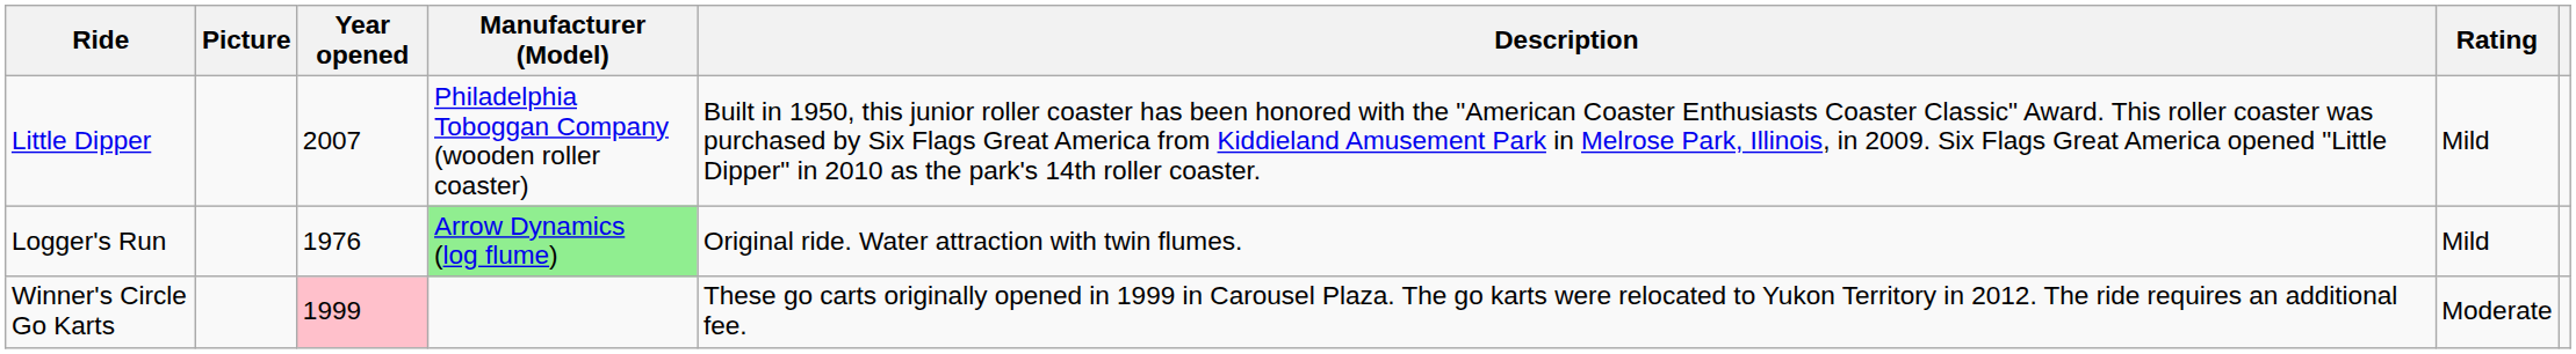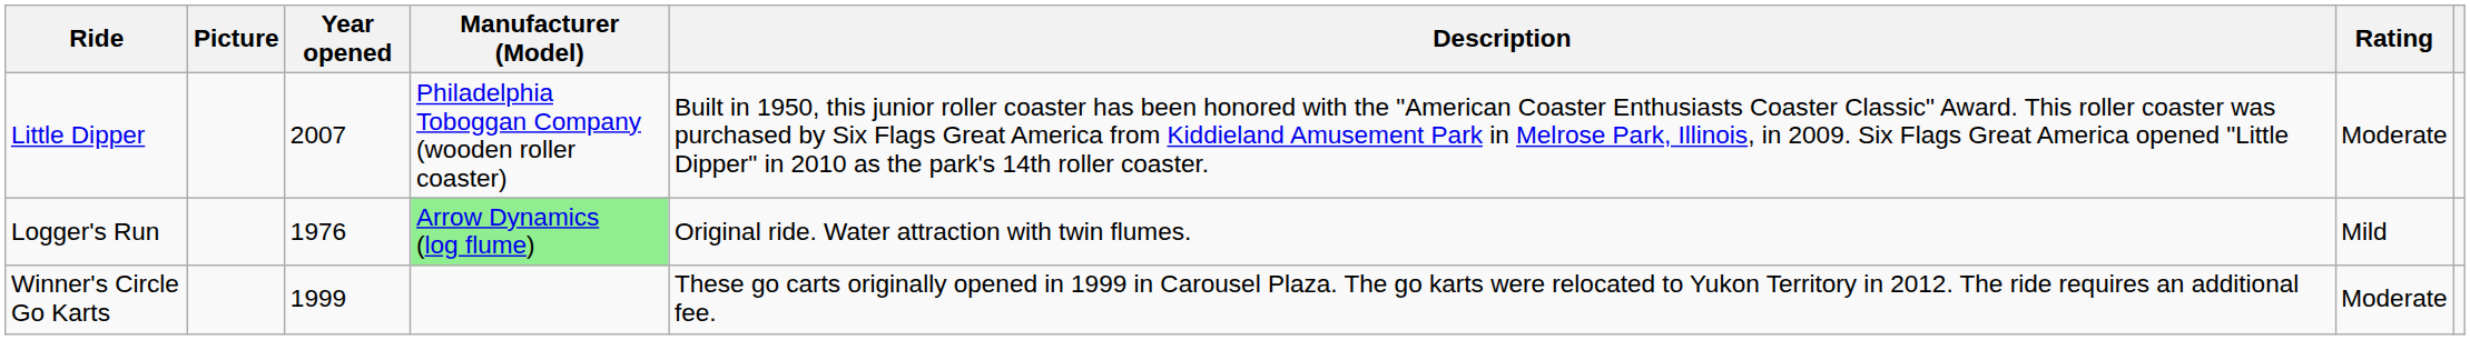Little Dipper | Rating: Mild -> Moderate
Winner's Circle Go Karts | Year opened: pink background -> no background
